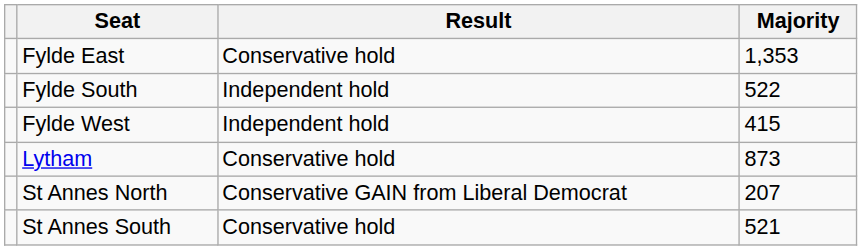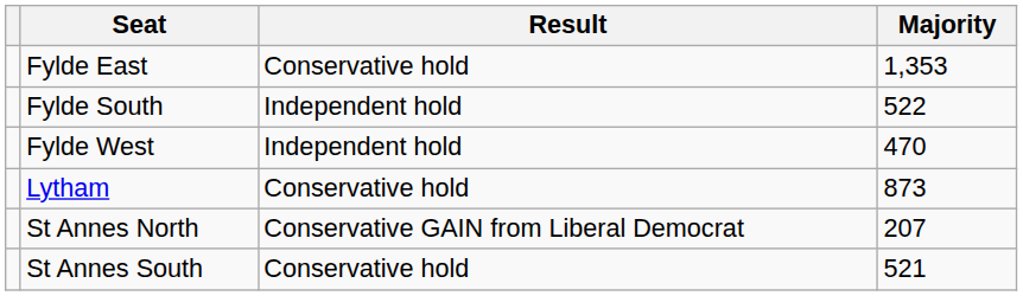Fylde West | Majority: 415 -> 470
